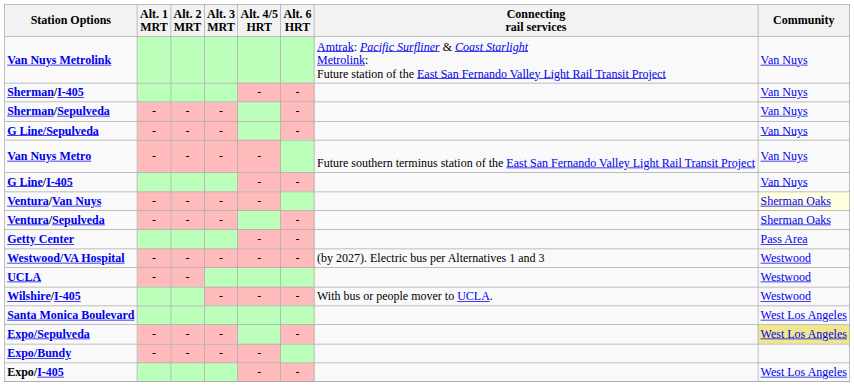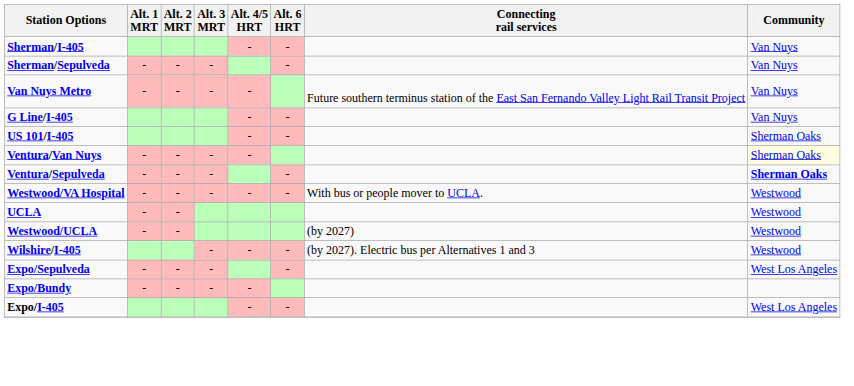- row: Van Nuys Metrolink | Amtrak: Pacific Surfliner & Coast Starlight Metrolink: Future station of the East San Fernando Valley Light Rail Transit Project | Van Nuys
- row: G Line/Sepulveda | - | - | - | - | Van Nuys
+ row: US 101/I-405 | - | - | Sherman Oaks
Ventura/Sepulveda | Community: normal -> bold
- row: Getty Center | - | - | Pass Area
Westwood/VA Hospital | Connecting rail services: (by 2027). Electric bus per Alternatives 1 and 3 -> With bus or people mover to UCLA.
+ row: Westwood/UCLA | - | - | (by 2027) | Westwood
Wilshire/I-405 | Connecting rail services: With bus or people mover to UCLA. -> (by 2027). Electric bus per Alternatives 1 and 3
- row: Santa Monica Boulevard | West Los Angeles
Expo/Sepulveda | Community: khaki background -> no background
